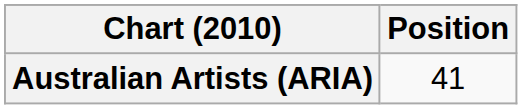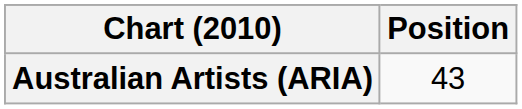Australian Artists (ARIA) | Position: 41 -> 43
